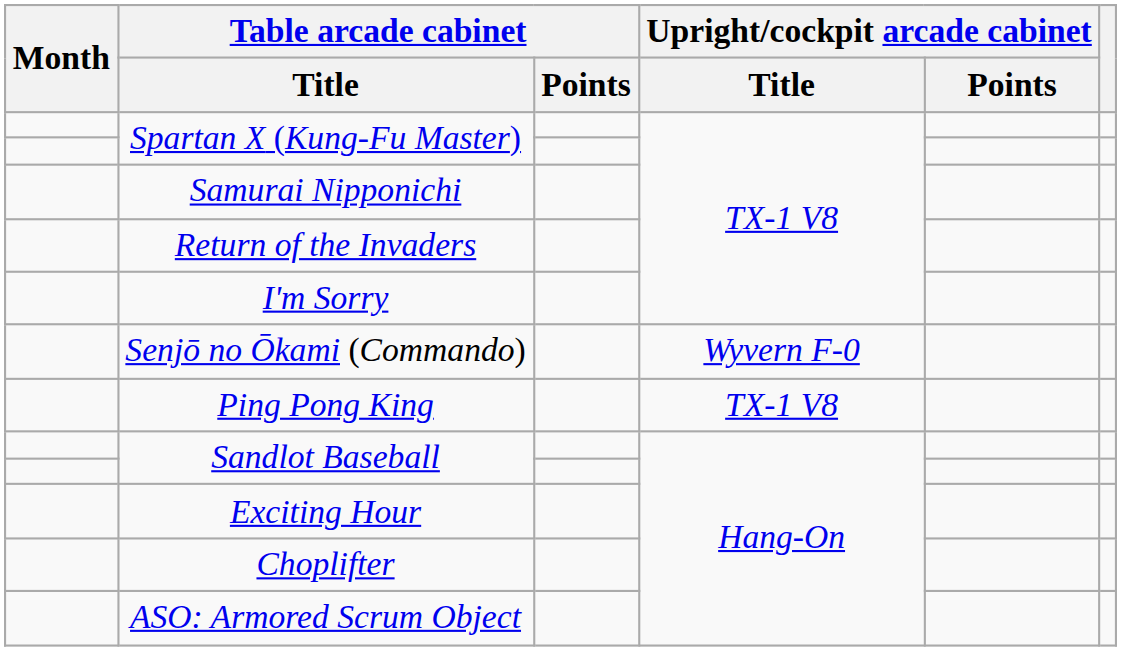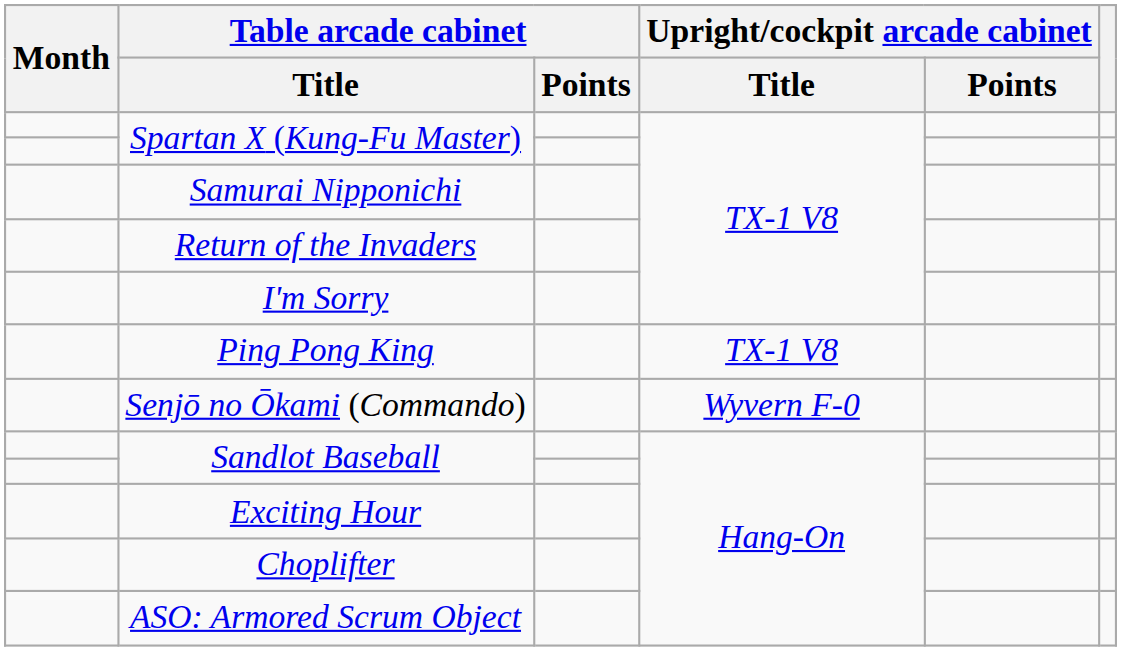rows swapped: Senjō no Ōkami (Commando) <-> Ping Pong King
